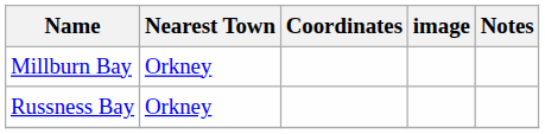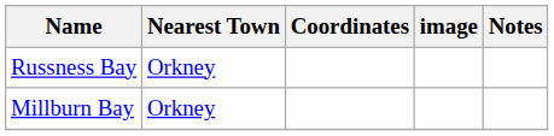rows swapped: Millburn Bay <-> Russness Bay
